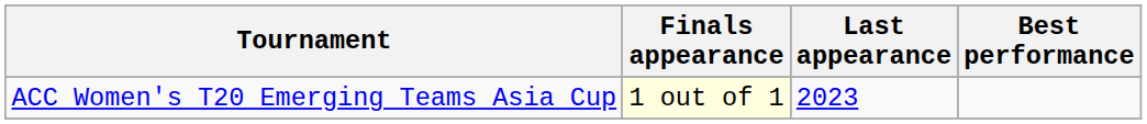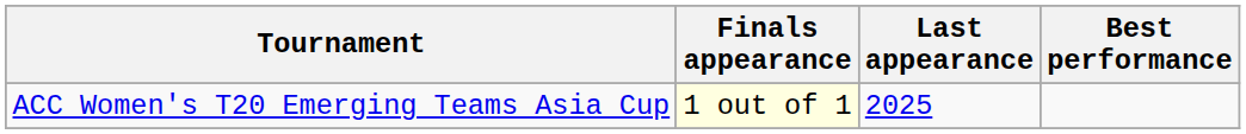ACC Women's T20 Emerging Teams Asia Cup | Last appearance: 2023 -> 2025
